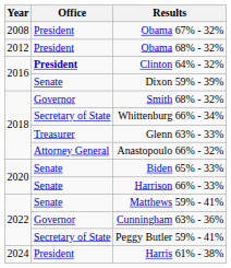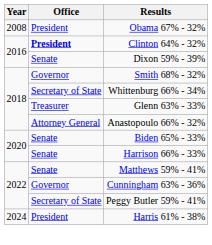- row: 2012 | President | Obama 68% - 32%
